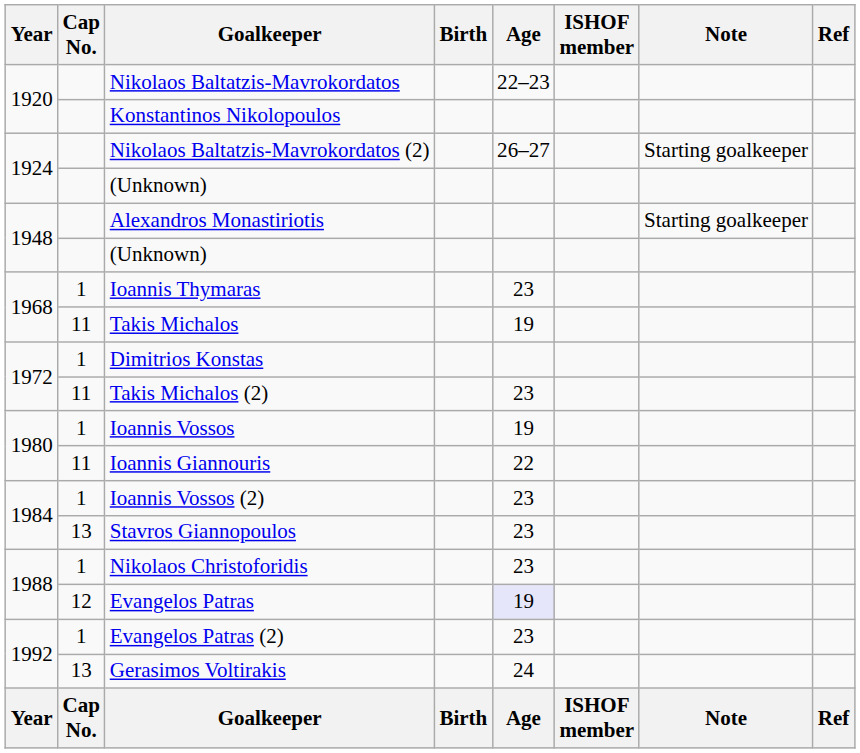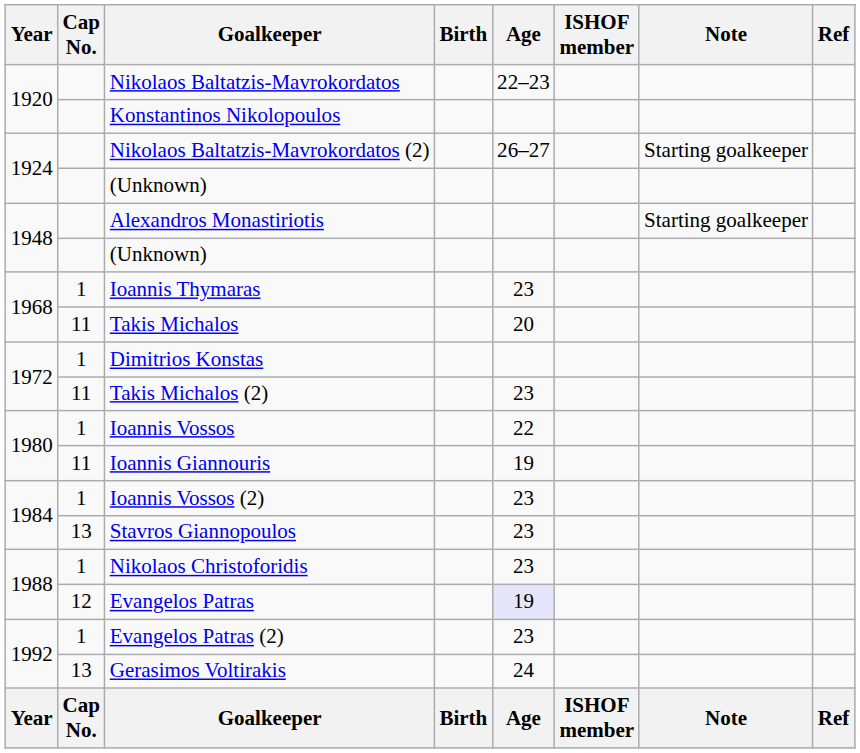Takis Michalos | Age: 19 -> 20
Ioannis Vossos | Age: 19 -> 22
Ioannis Giannouris | Age: 22 -> 19
